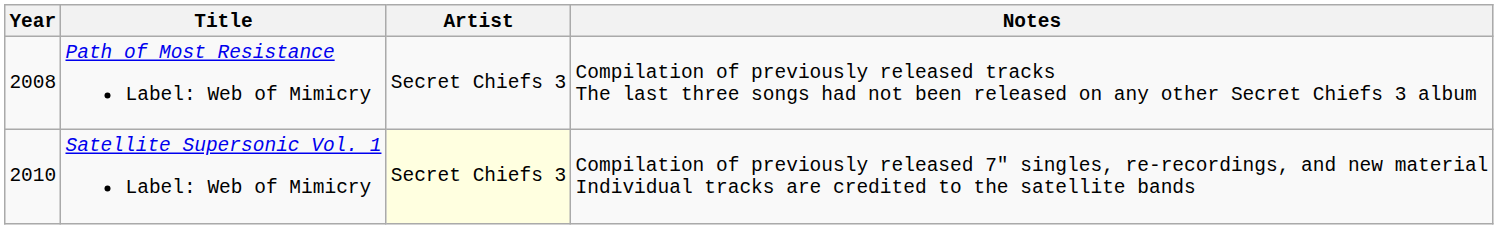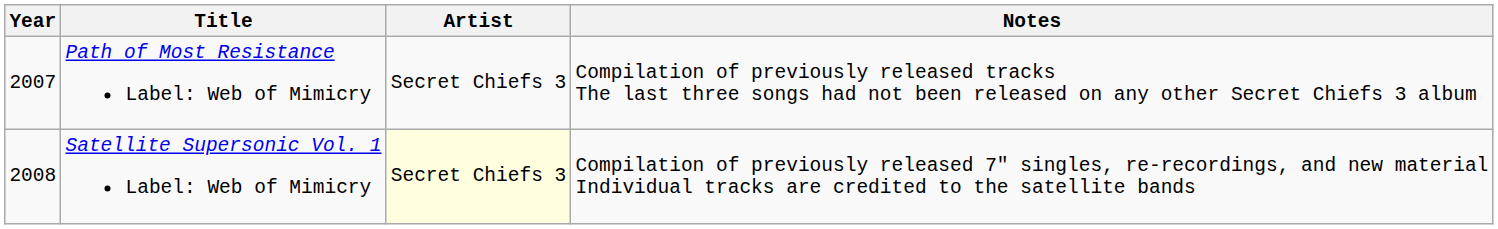Path of Most Resistance Label: Web of Mimicry | Year: 2008 -> 2007
Satellite Supersonic Vol. 1 Label: Web of Mimicry | Year: 2010 -> 2008
